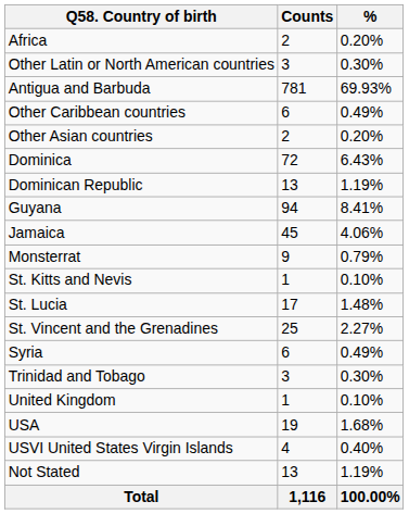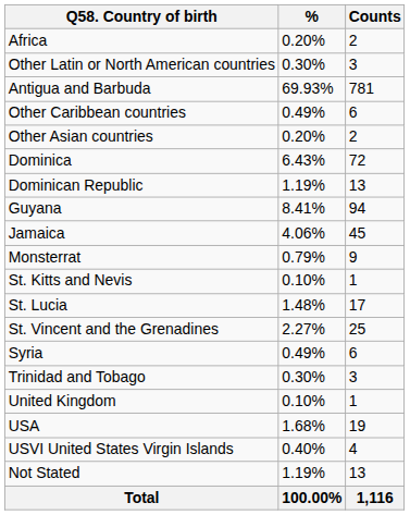columns swapped: Counts <-> %
